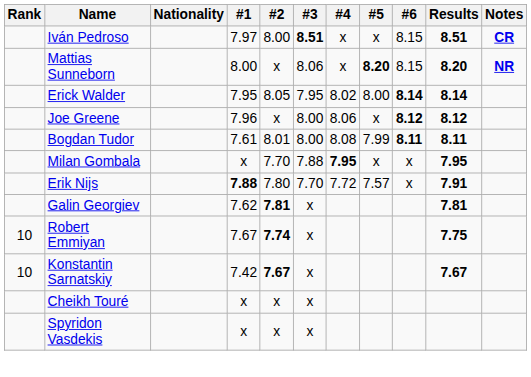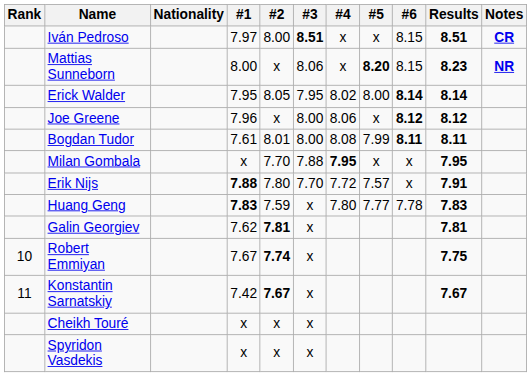Mattias Sunneborn | Results: 8.20 -> 8.23
+ row: Huang Geng | 7.83 | 7.59 | x | 7.80 | 7.77 | 7.78 | 7.83
Konstantin Sarnatskiy | Rank: 10 -> 11
